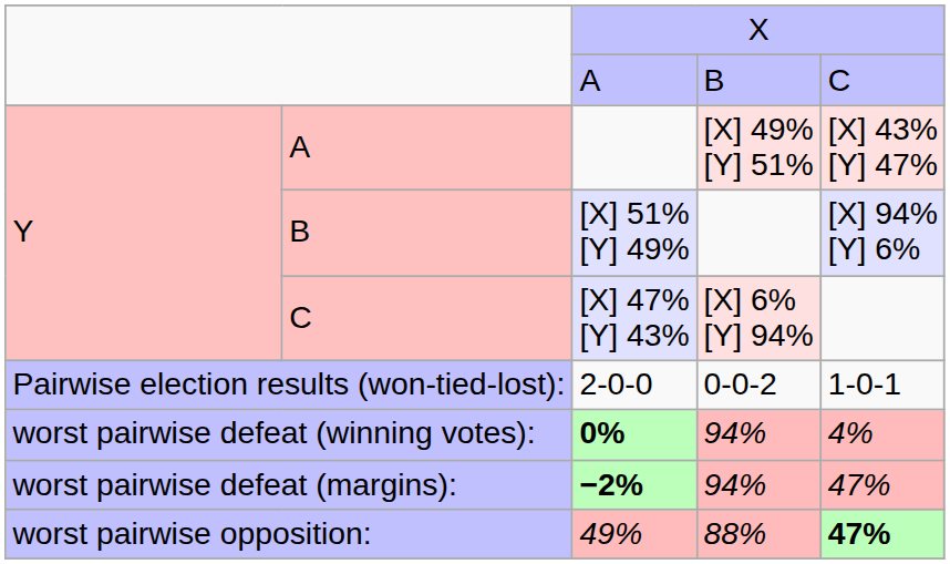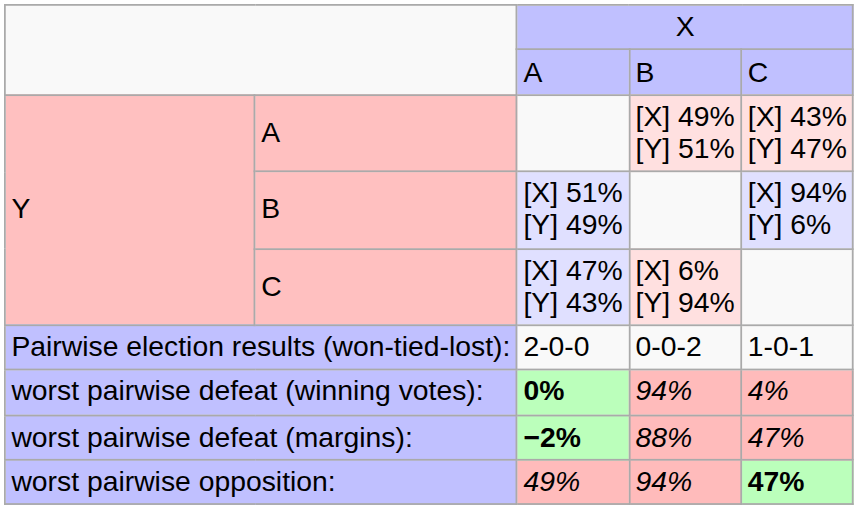worst pairwise defeat (margins): | column 4: 94% -> 88%
worst pairwise opposition: | column 4: 88% -> 94%
